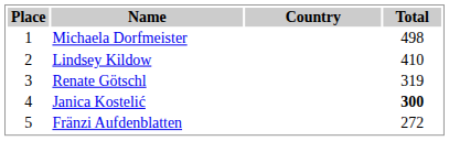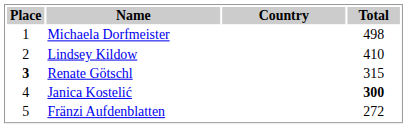Renate Götschl | Place: normal -> bold
Renate Götschl | Total: 319 -> 315
